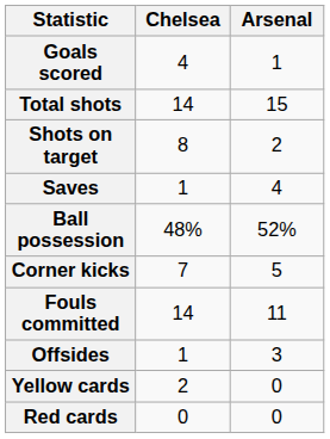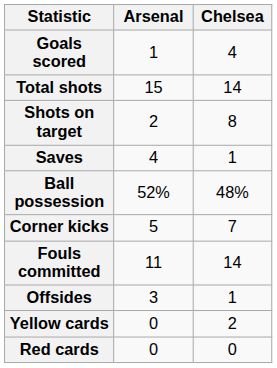columns swapped: Chelsea <-> Arsenal
